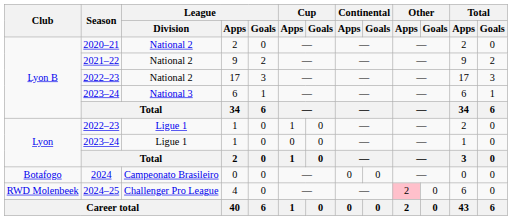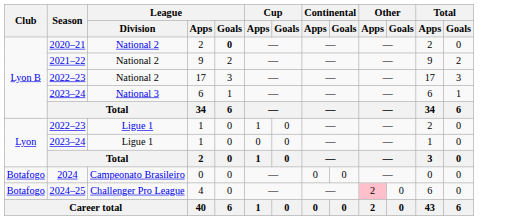2020–21 / 2 | League / Goals: normal -> bold
4 | Club: RWD Molenbeek -> Botafogo
